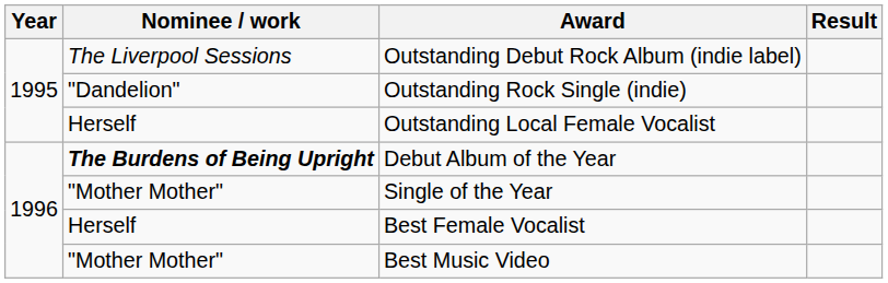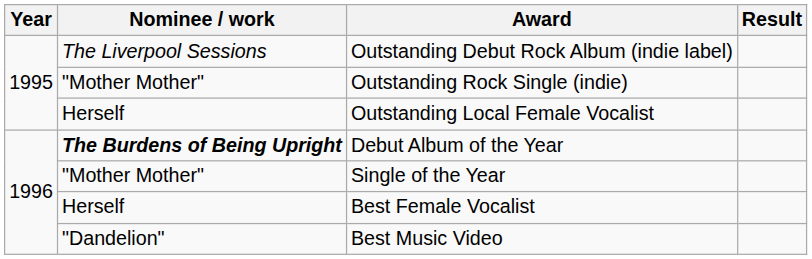Outstanding Rock Single (indie) | Nominee / work: "Dandelion" -> "Mother Mother"
Best Music Video | Nominee / work: "Mother Mother" -> "Dandelion"
